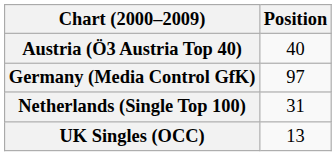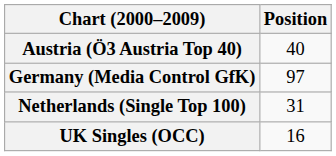UK Singles (OCC) | Position: 13 -> 16
